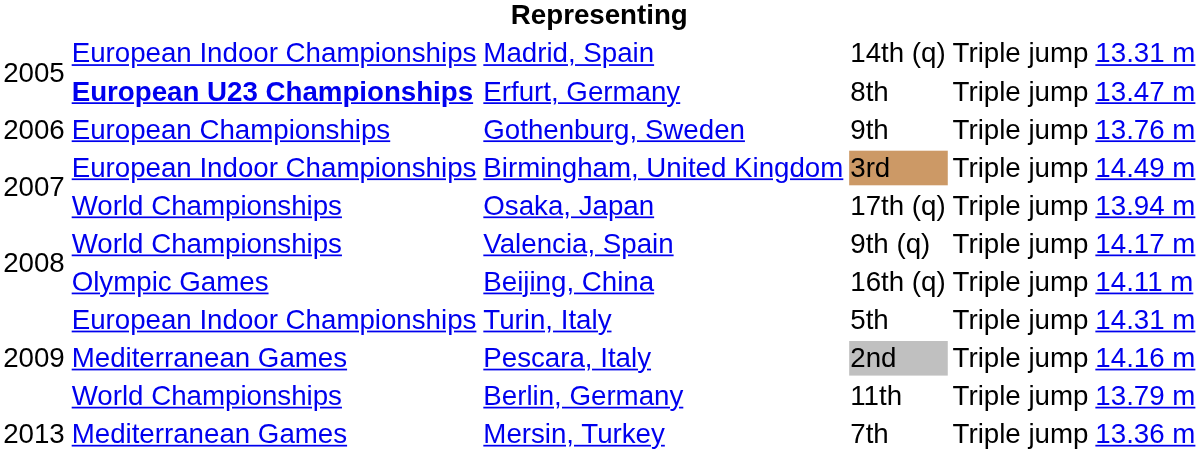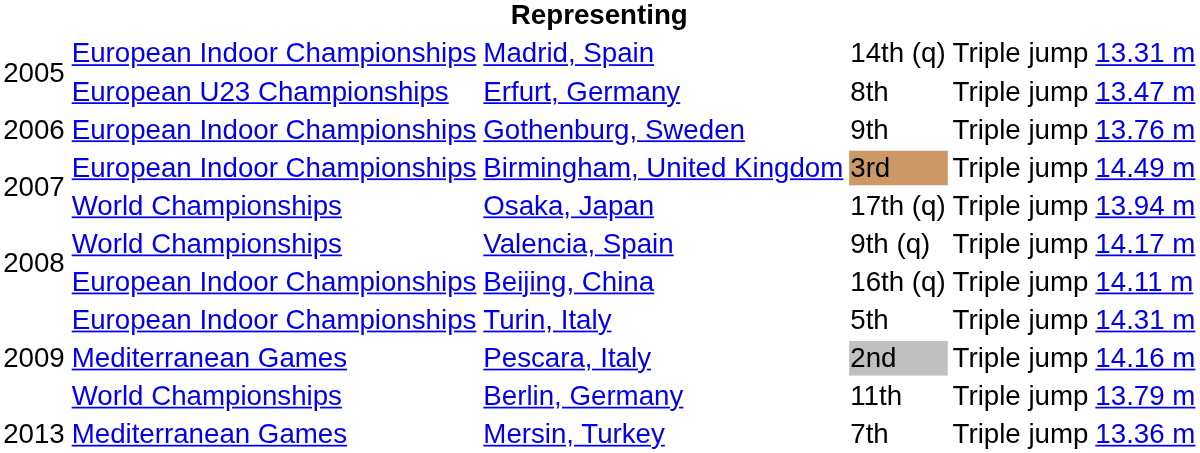Erfurt, Germany | column 2: bold -> normal
Gothenburg, Sweden | column 2: European Championships -> European Indoor Championships
Beijing, China | column 2: Olympic Games -> European Indoor Championships
